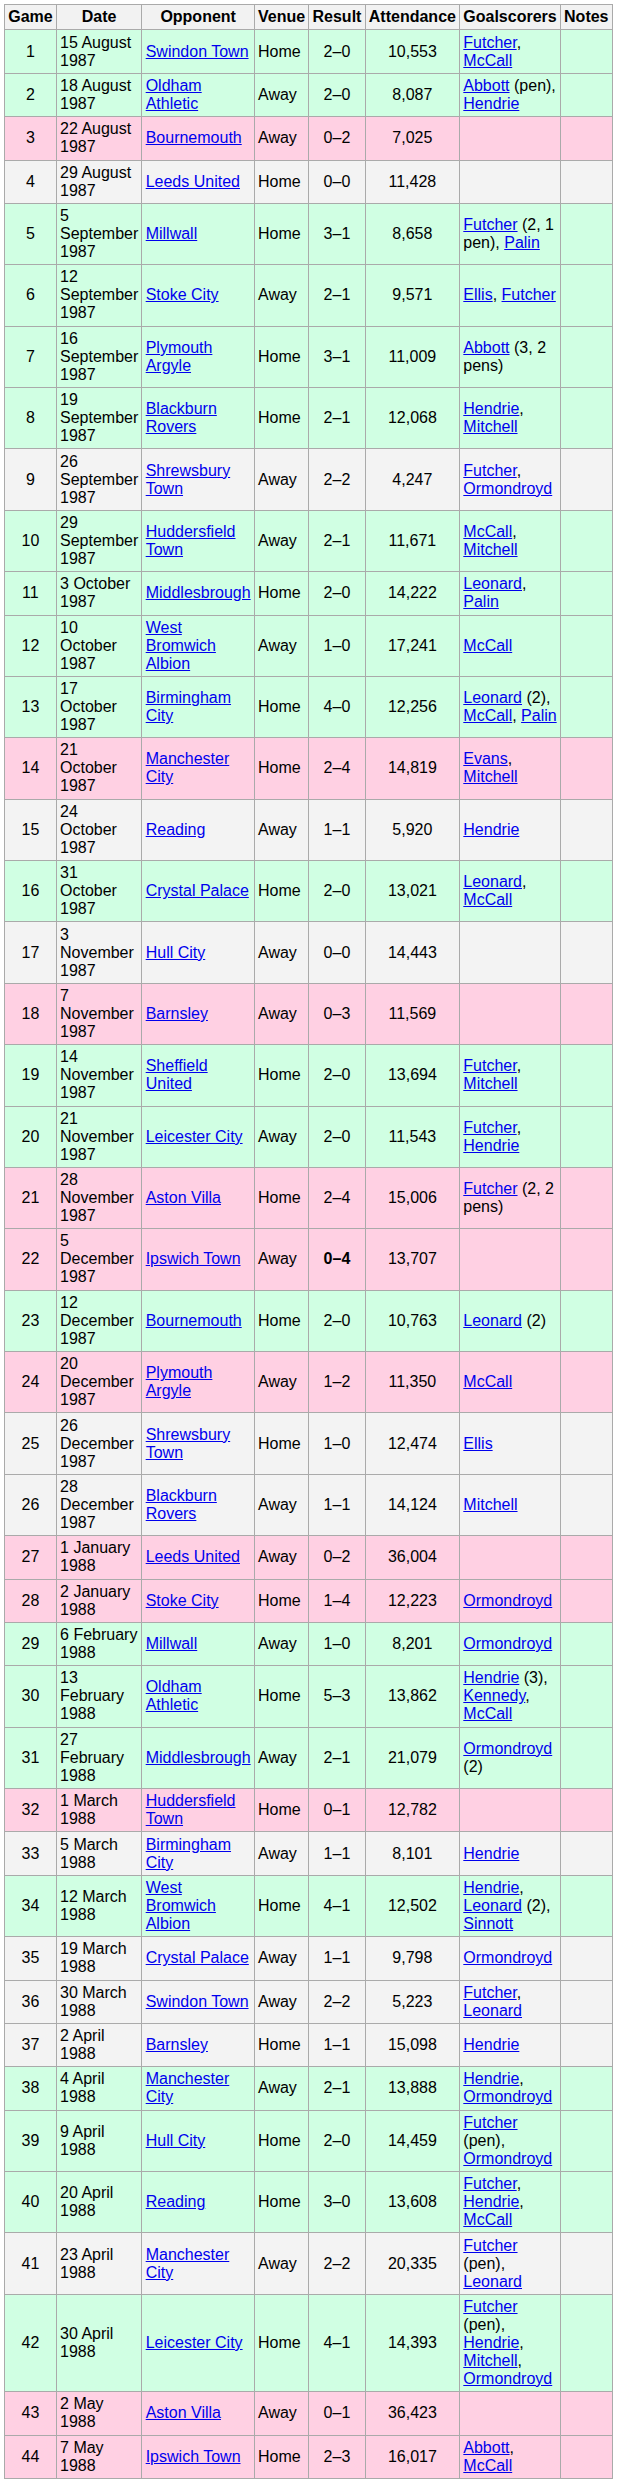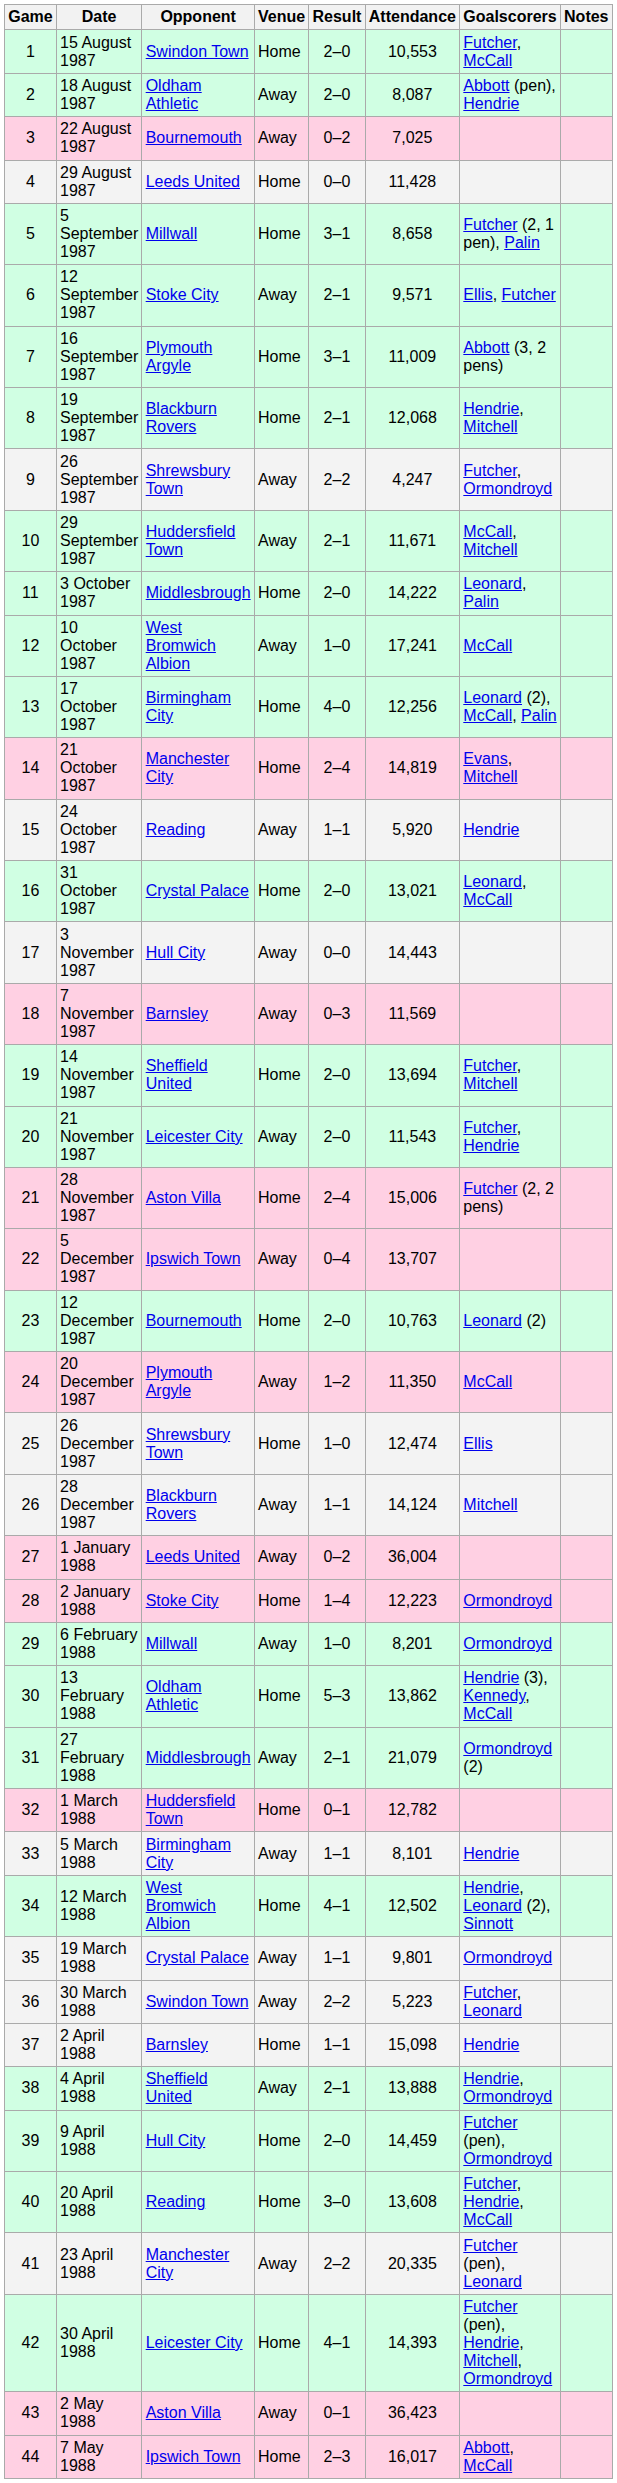5 December 1987 | Result: bold -> normal
19 March 1988 | Attendance: 9,798 -> 9,801
4 April 1988 | Opponent: Manchester City -> Sheffield United
